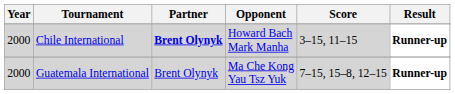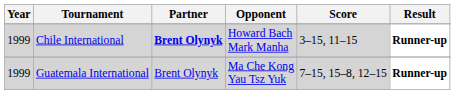Chile International | Year: 2000 -> 1999
Guatemala International | Year: 2000 -> 1999
